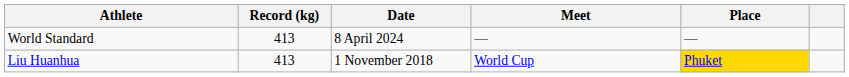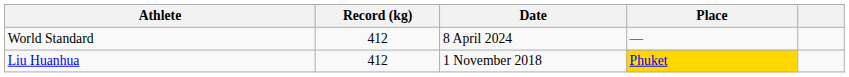- column: Meet | — | World Cup
World Standard | Record (kg): 413 -> 412
Liu Huanhua | Record (kg): 413 -> 412
